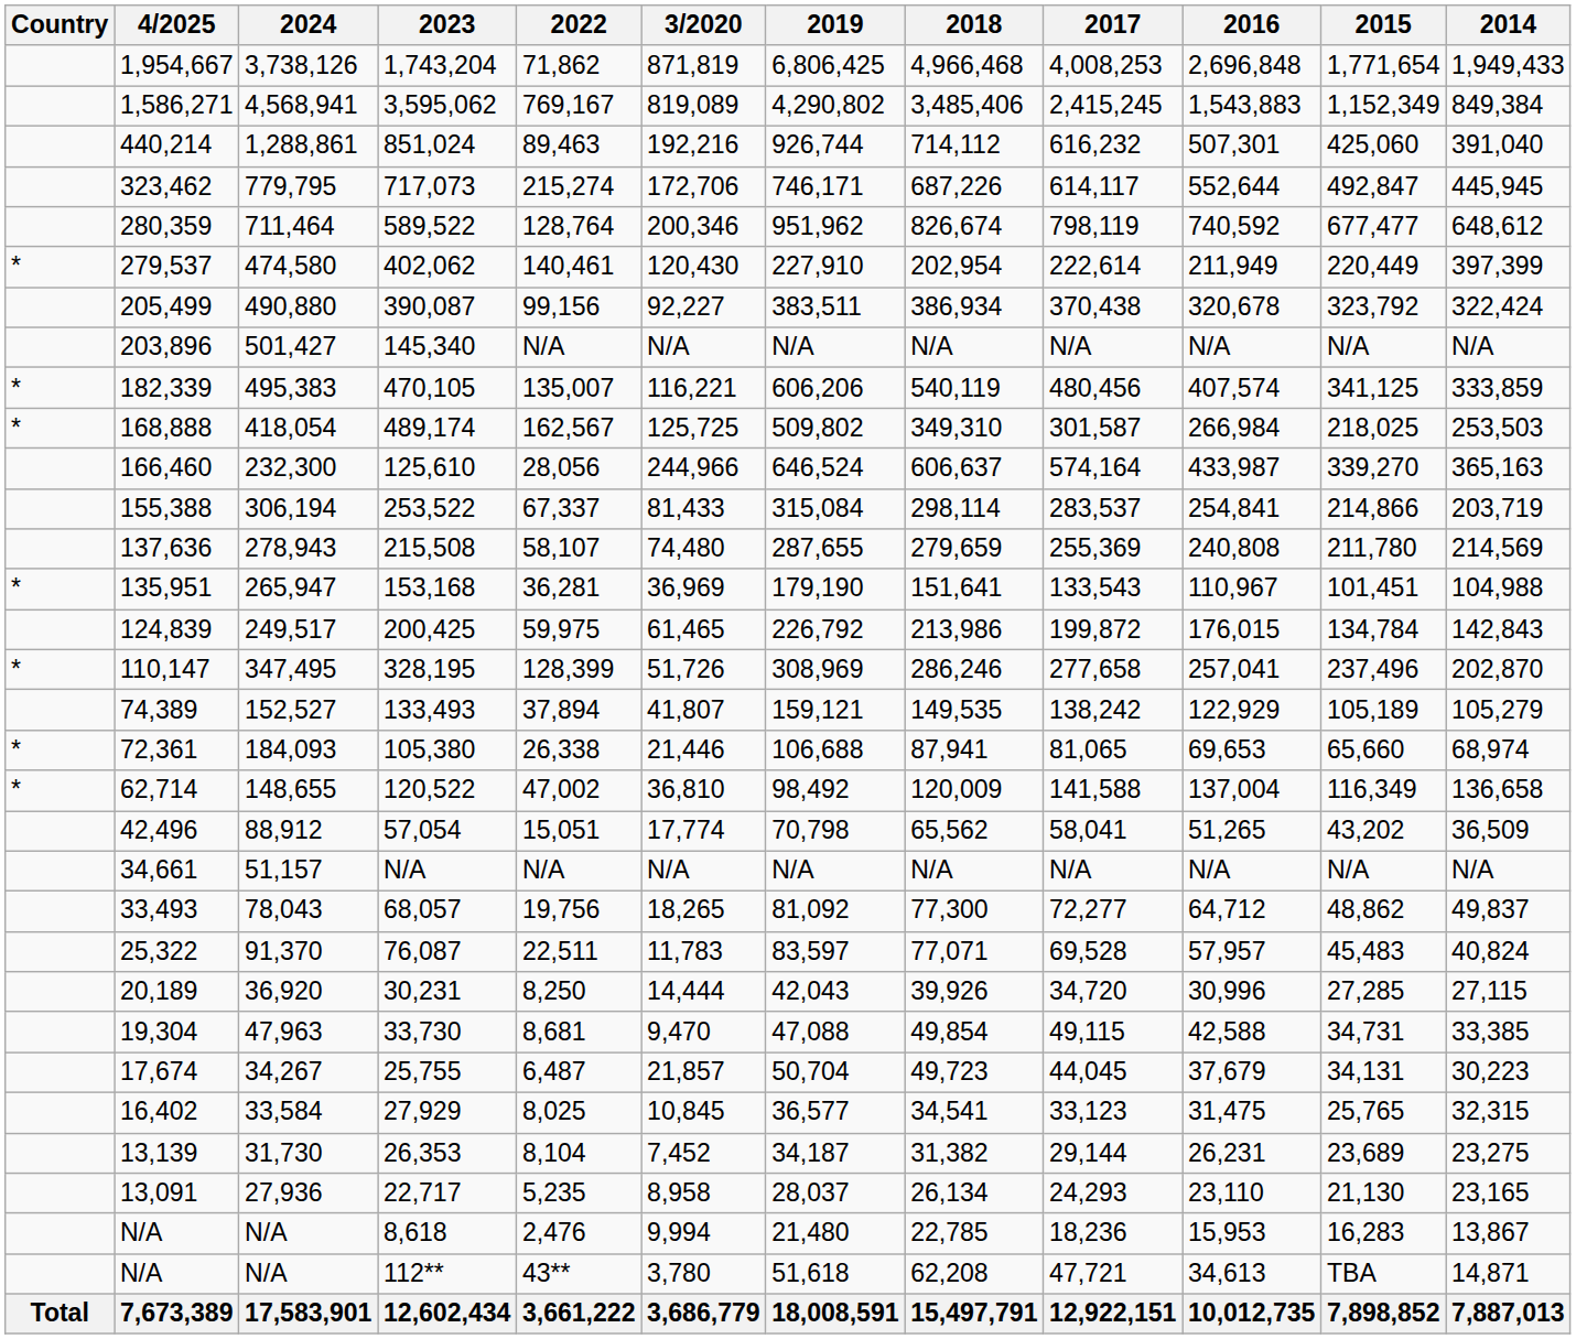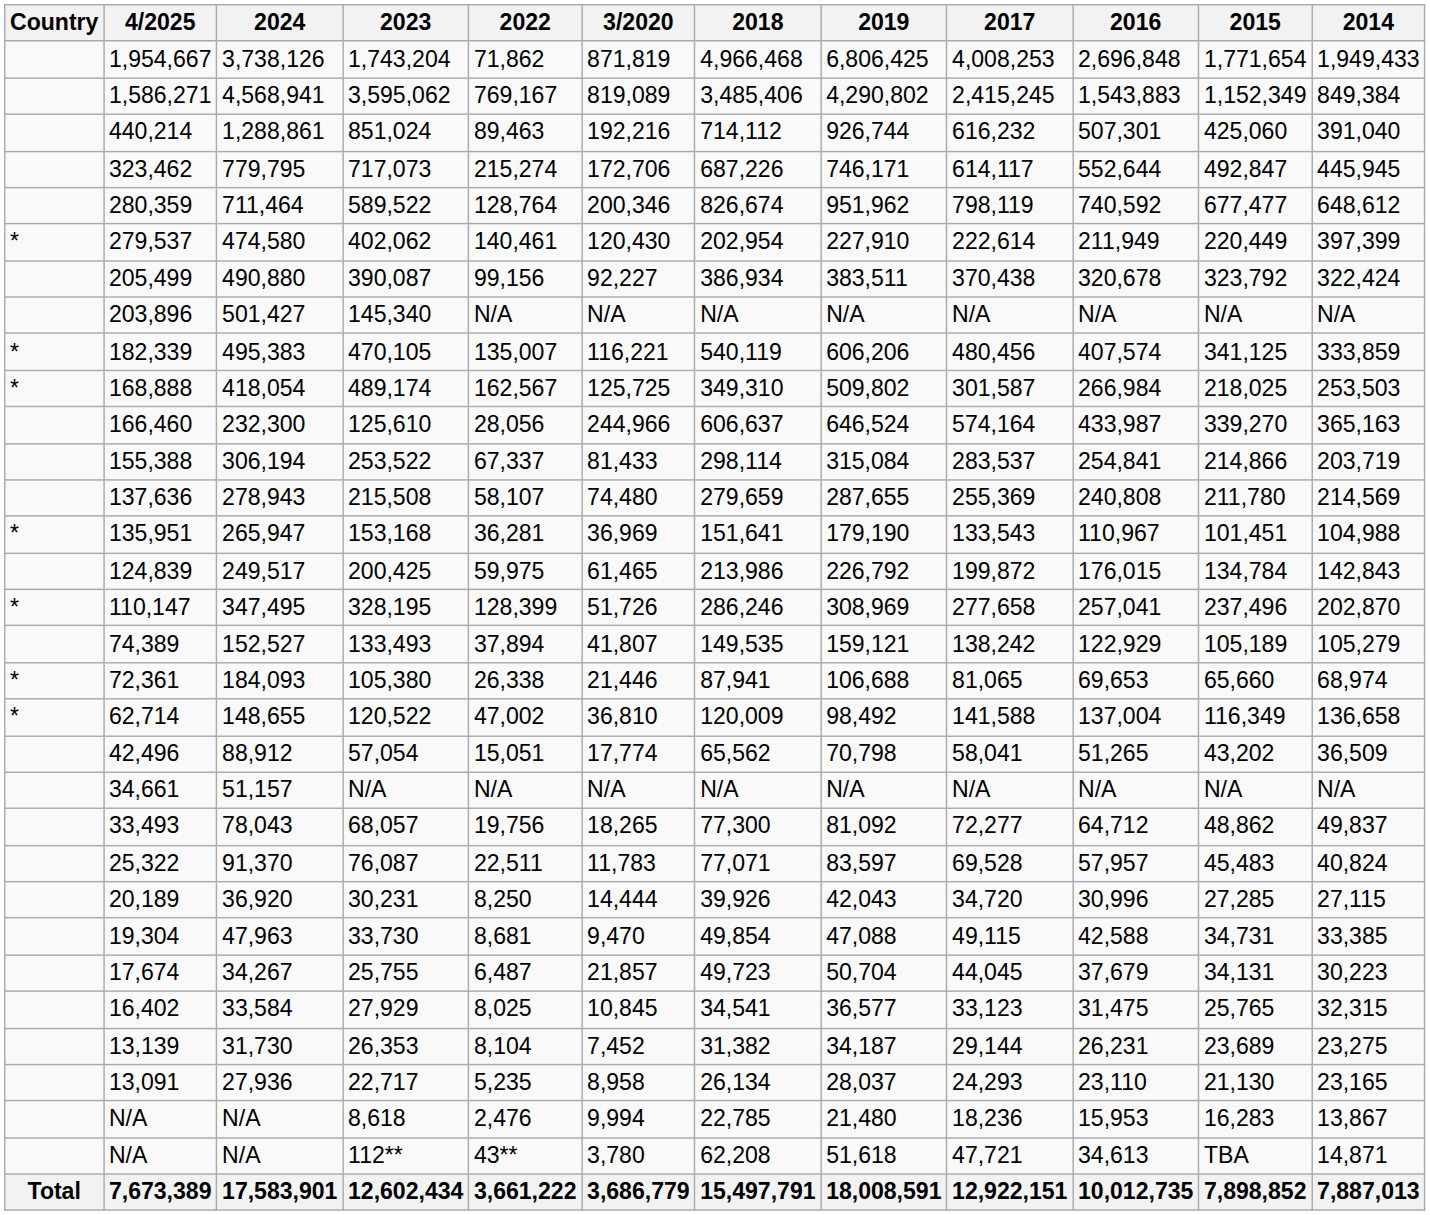columns swapped: 2019 <-> 2018
